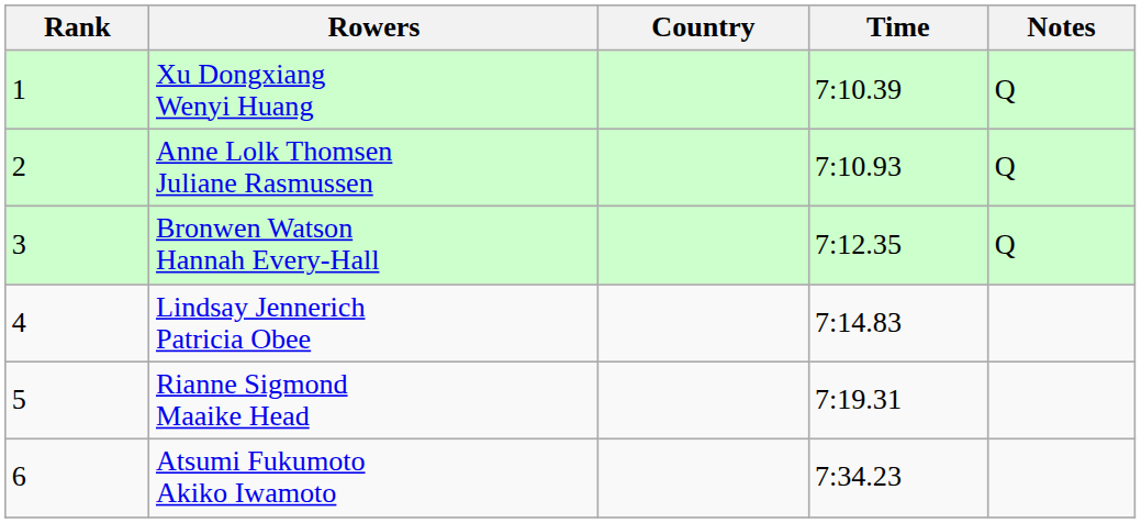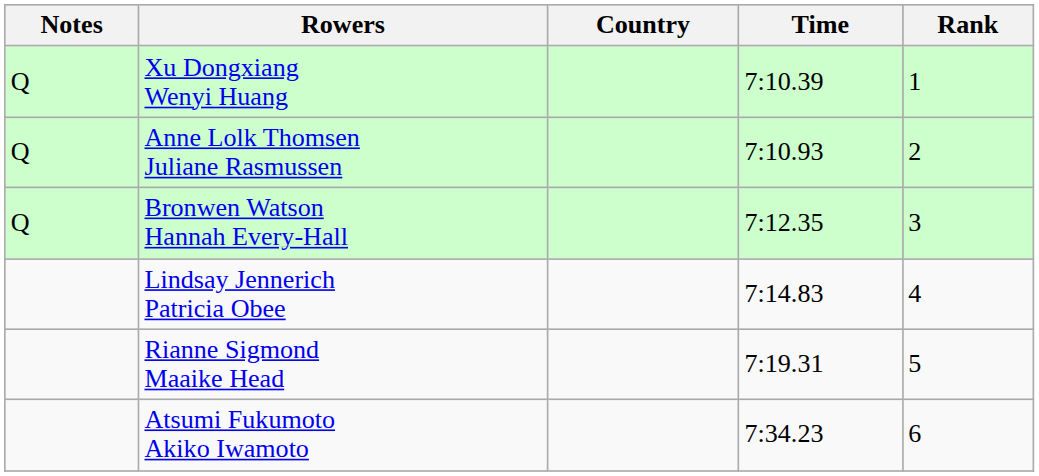columns swapped: Rank <-> Notes
